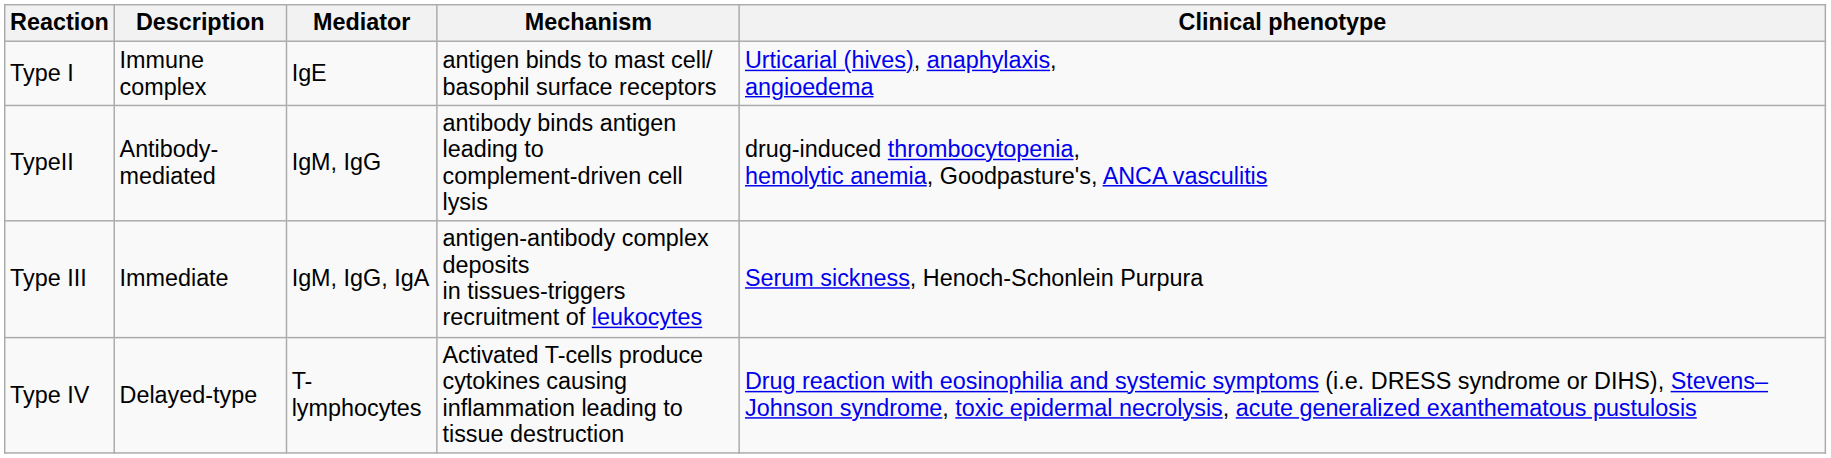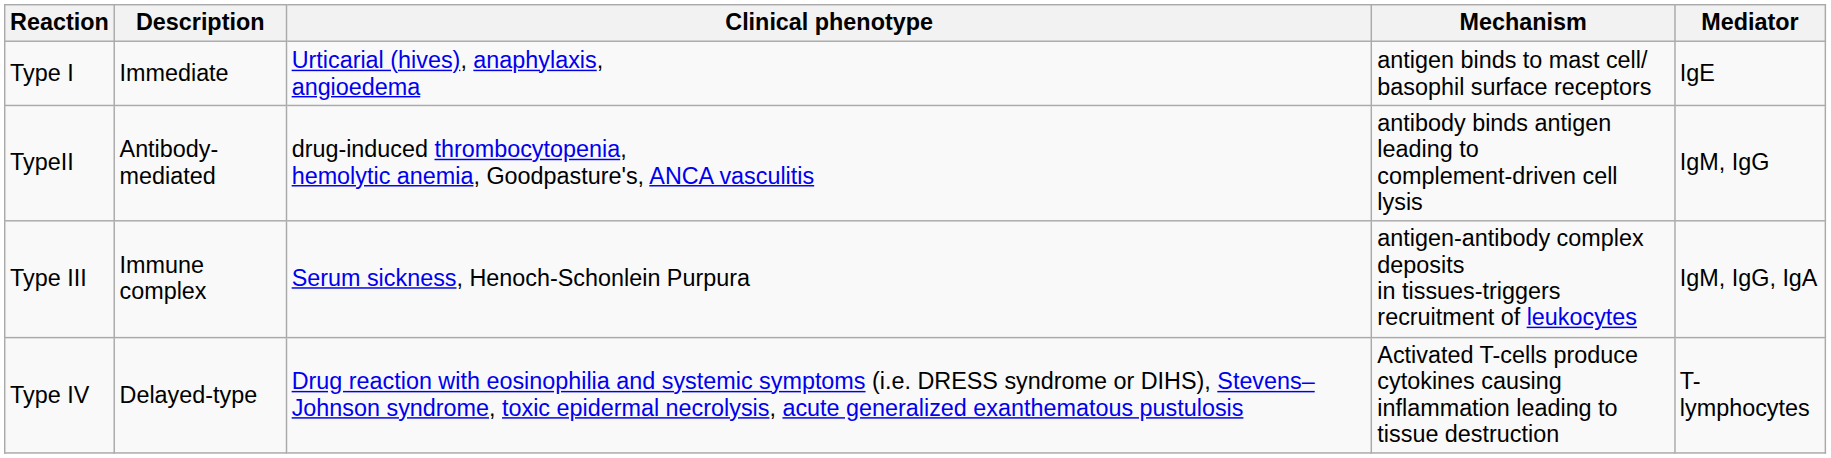columns swapped: Mediator <-> Clinical phenotype
Type I | Description: Immune complex -> Immediate
Type III | Description: Immediate -> Immune complex
